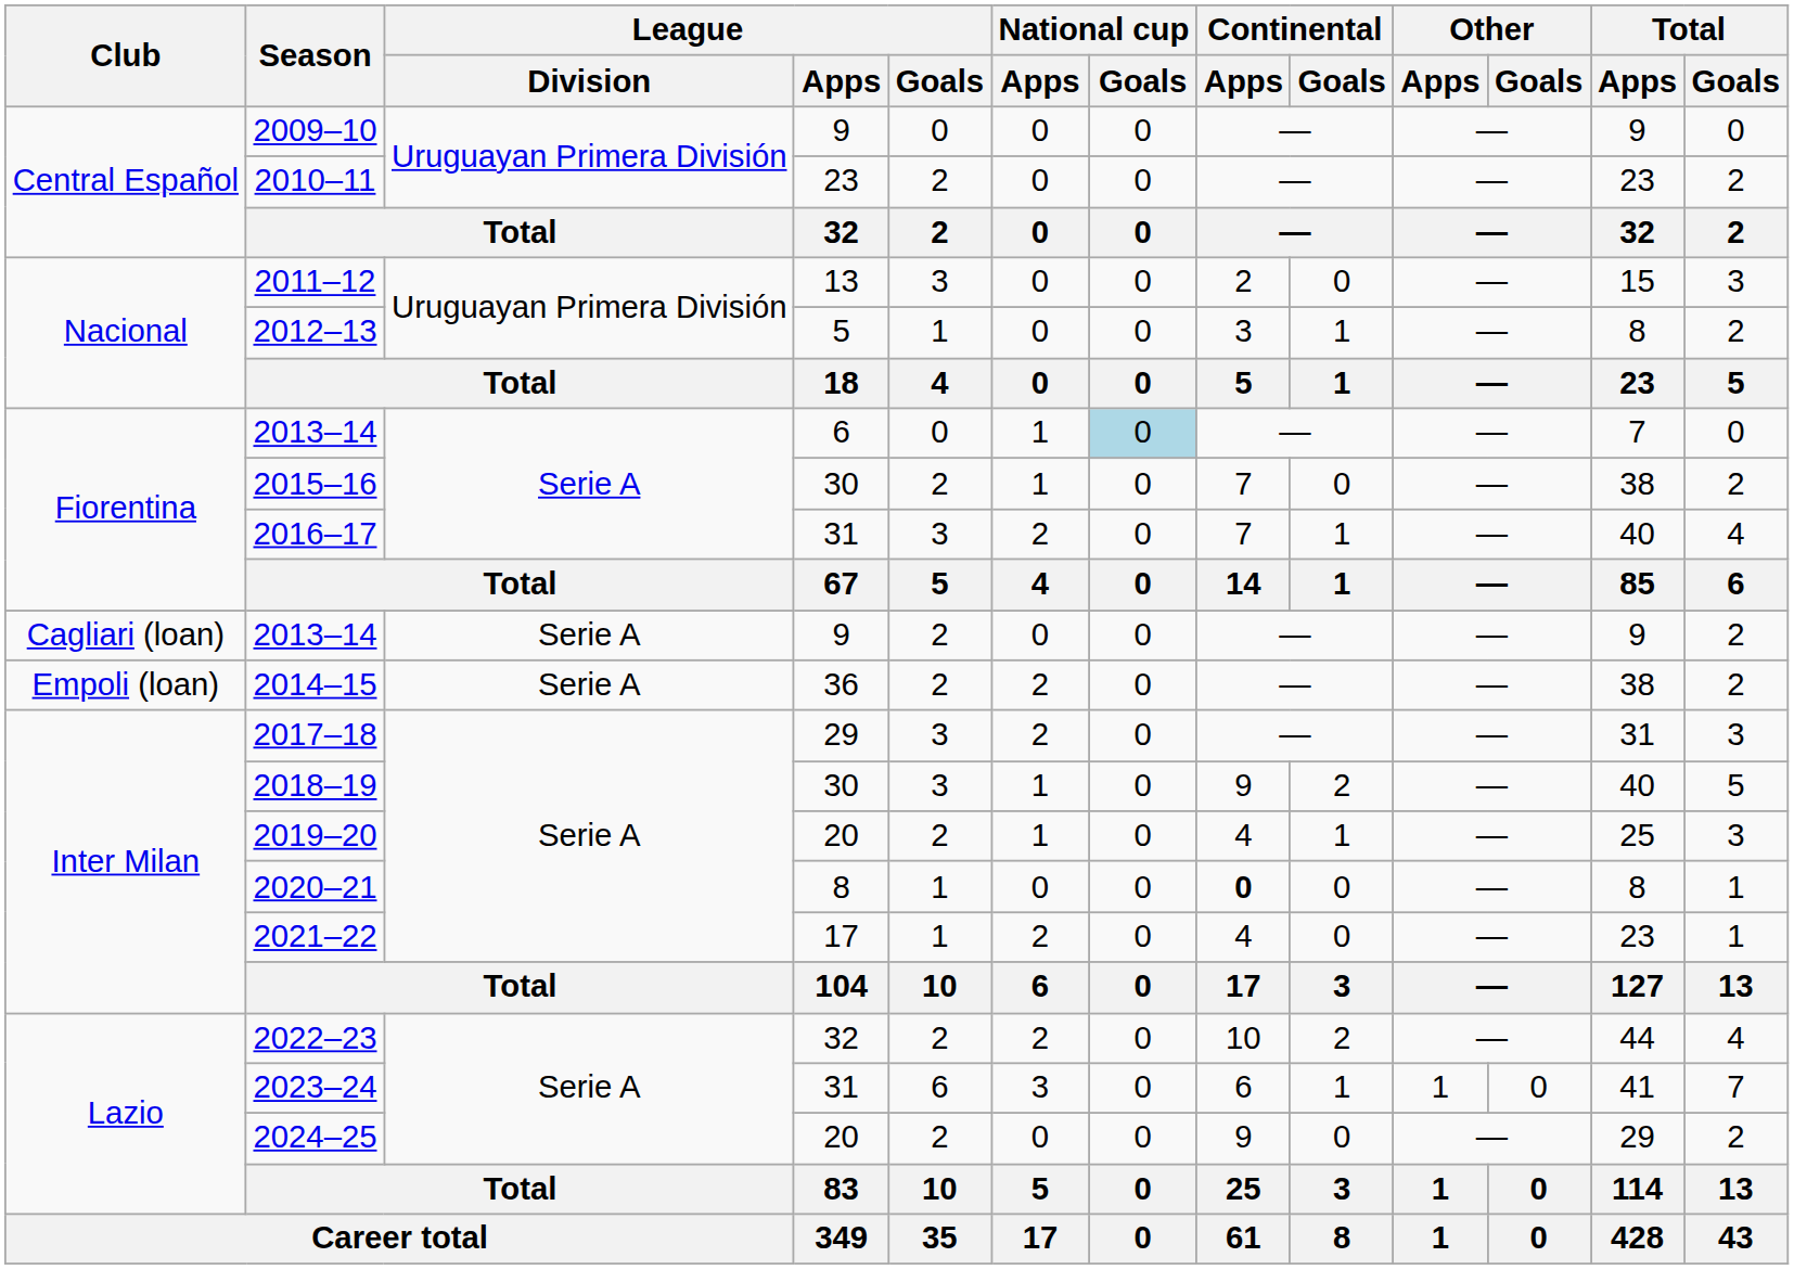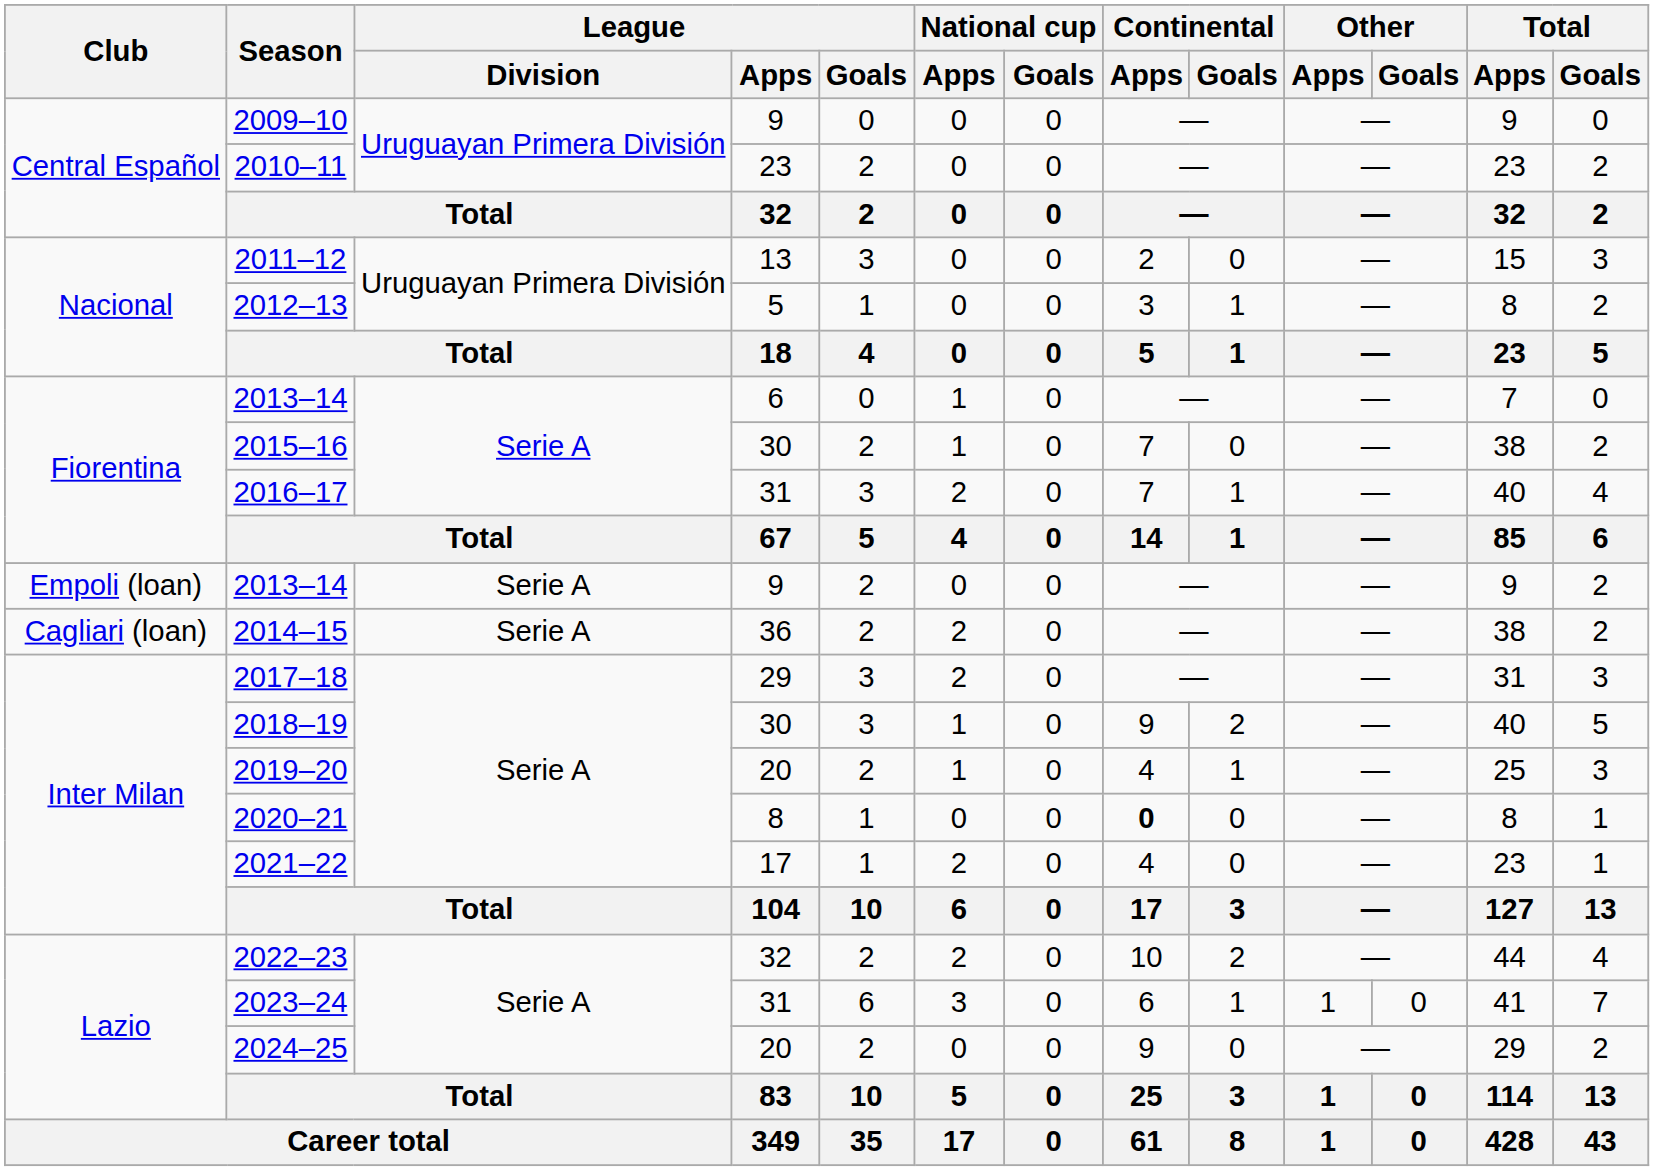2013–14 / 6 | National cup / Goals: lightblue background -> no background
2013–14 / 9 | Club: Cagliari (loan) -> Empoli (loan)
2014–15 | Club: Empoli (loan) -> Cagliari (loan)
